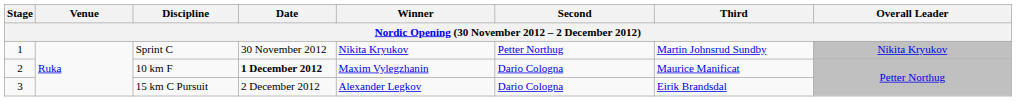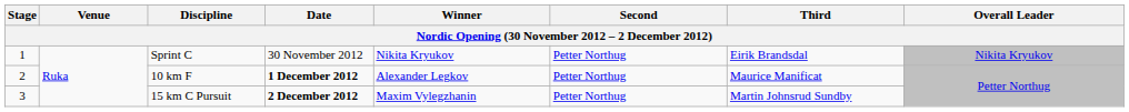Sprint C | Third: Martin Johnsrud Sundby -> Eirik Brandsdal
10 km F | Winner: Maxim Vylegzhanin -> Alexander Legkov
10 km F | Second: Dario Cologna -> Petter Northug
15 km C Pursuit | Date: normal -> bold
15 km C Pursuit | Winner: Alexander Legkov -> Maxim Vylegzhanin
15 km C Pursuit | Second: Dario Cologna -> Petter Northug
15 km C Pursuit | Third: Eirik Brandsdal -> Martin Johnsrud Sundby
